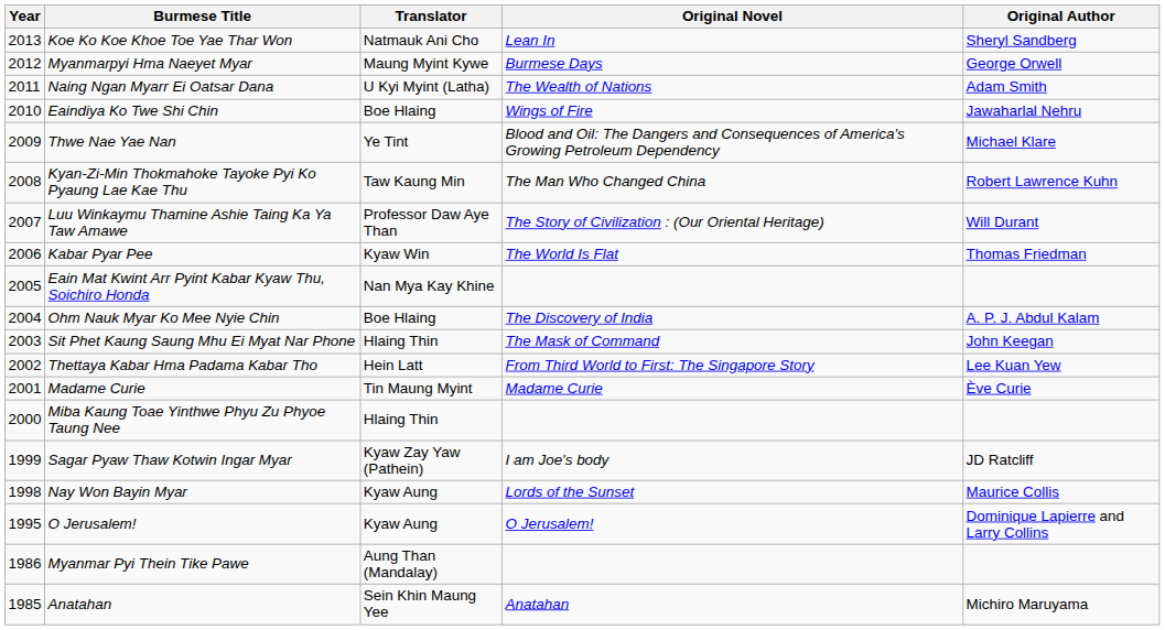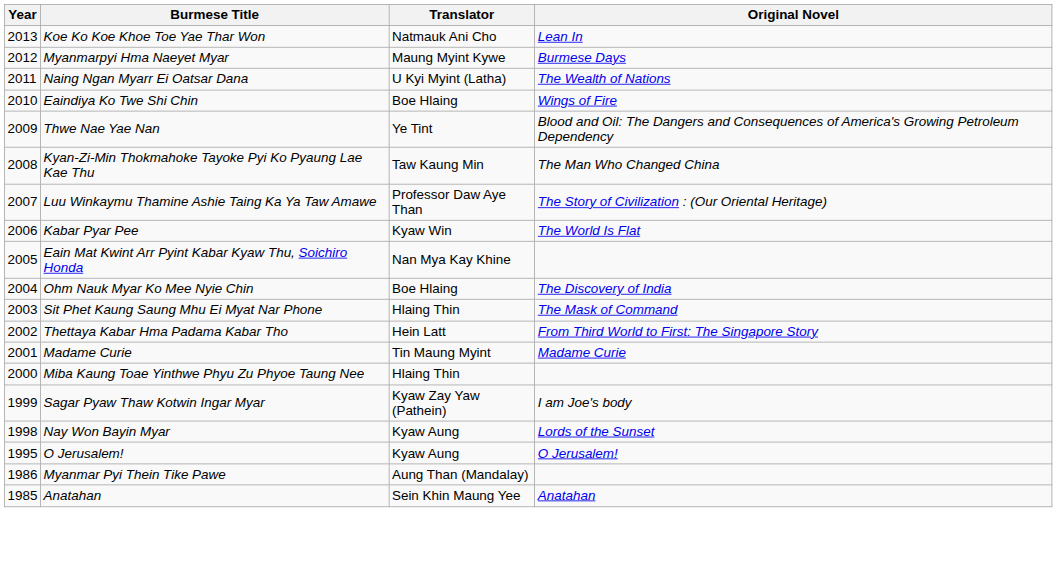- column: Original Author | Sheryl Sandberg | George Orwell | Adam Smith | Jawaharlal Nehru | Michael Klare | Robert Lawrence Kuhn | Will Durant | Thomas Friedman | A. P. J. Abdul Kalam | John Keegan | Lee Kuan Yew | Ève Curie | JD Ratcliff | Maurice Collis | Dominique Lapierre and Larry Collins | Michiro Maruyama
